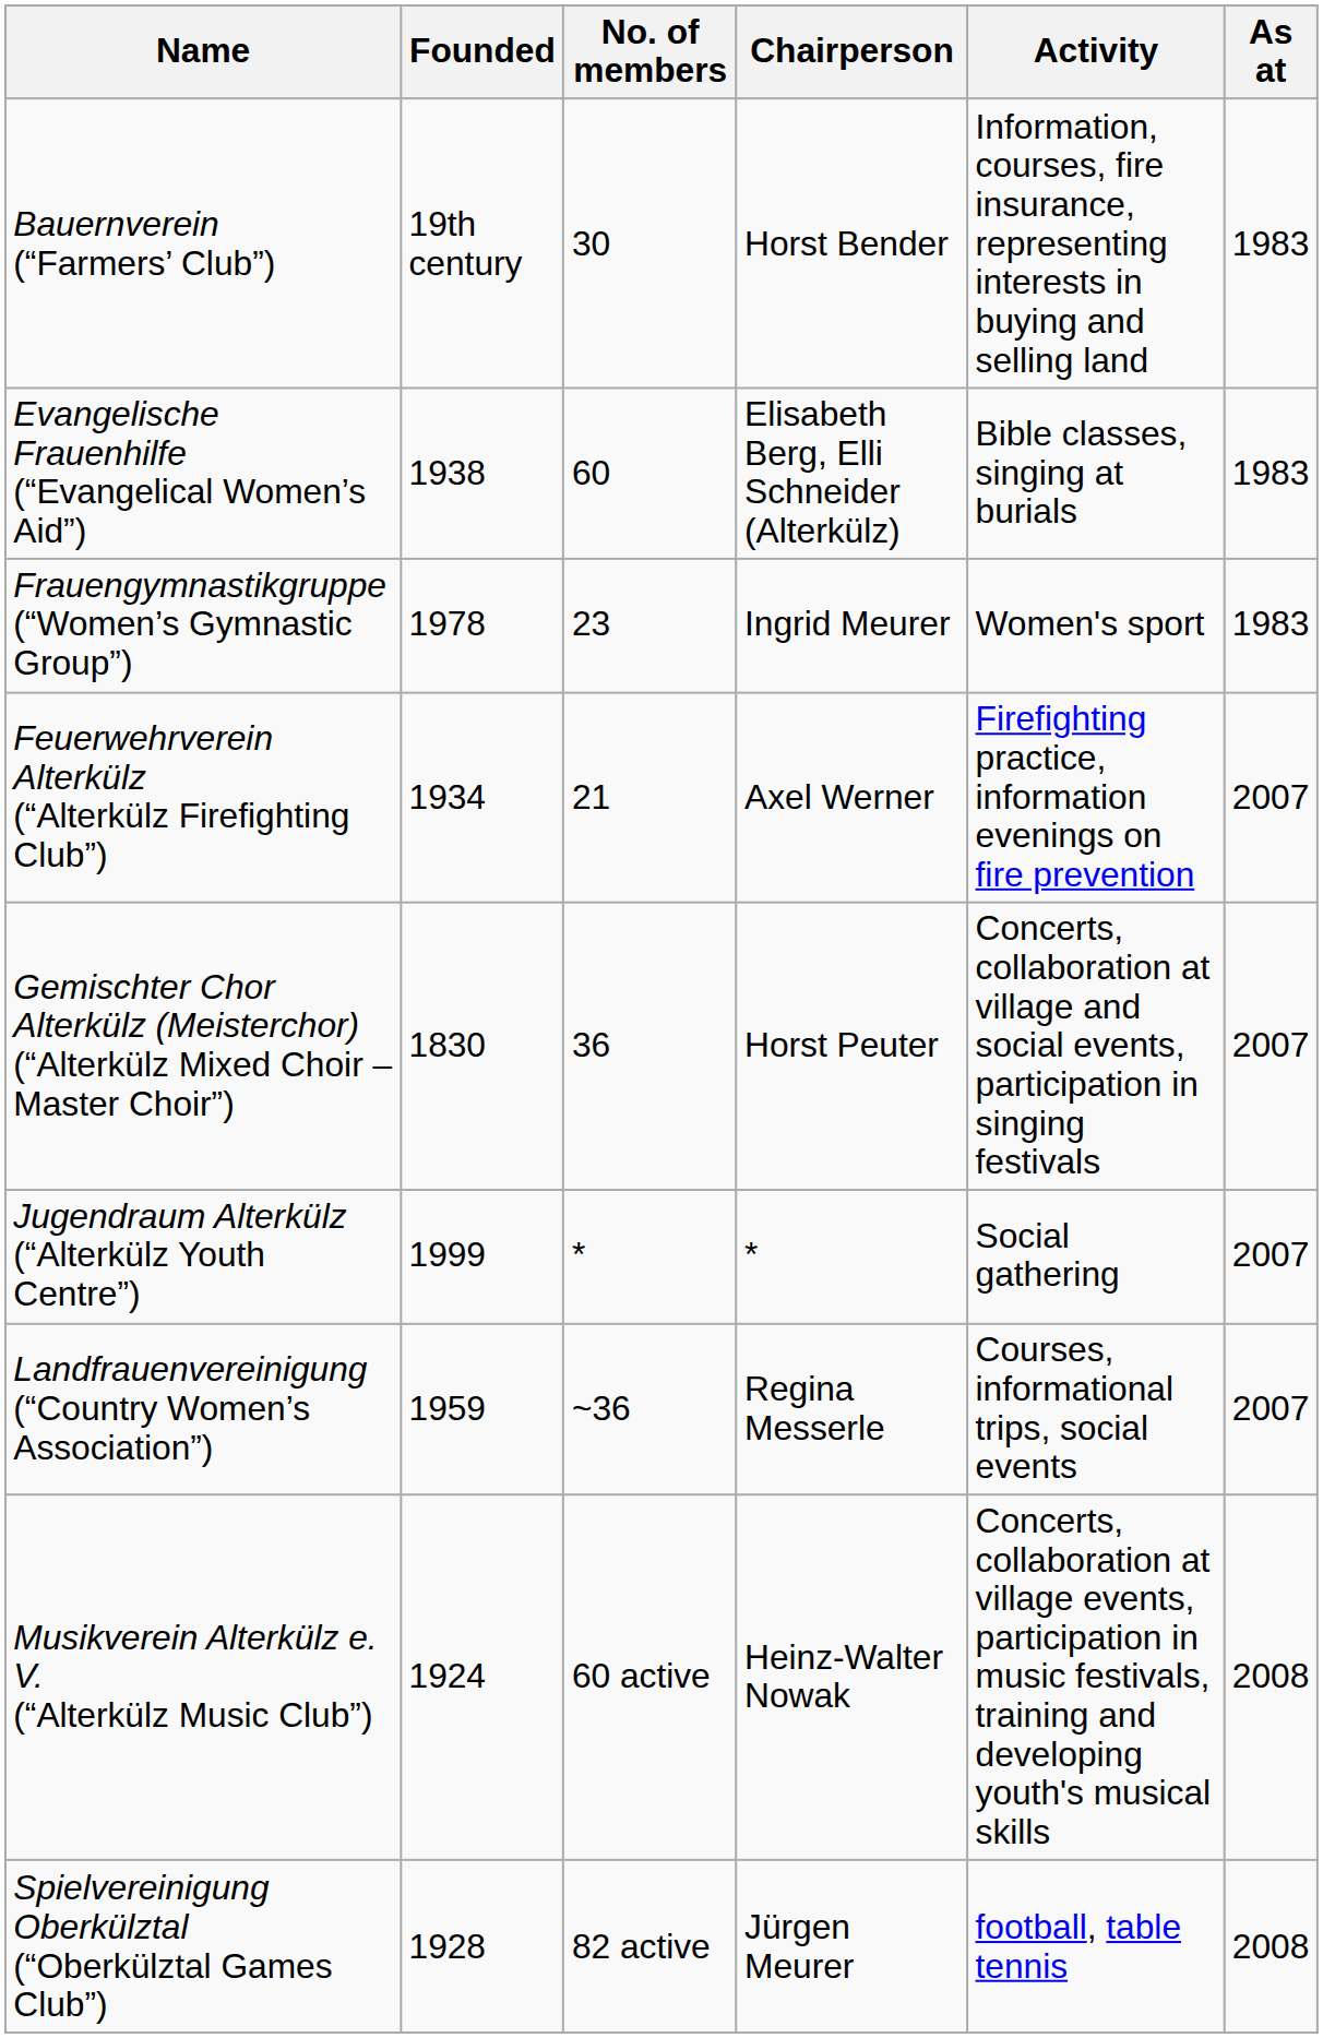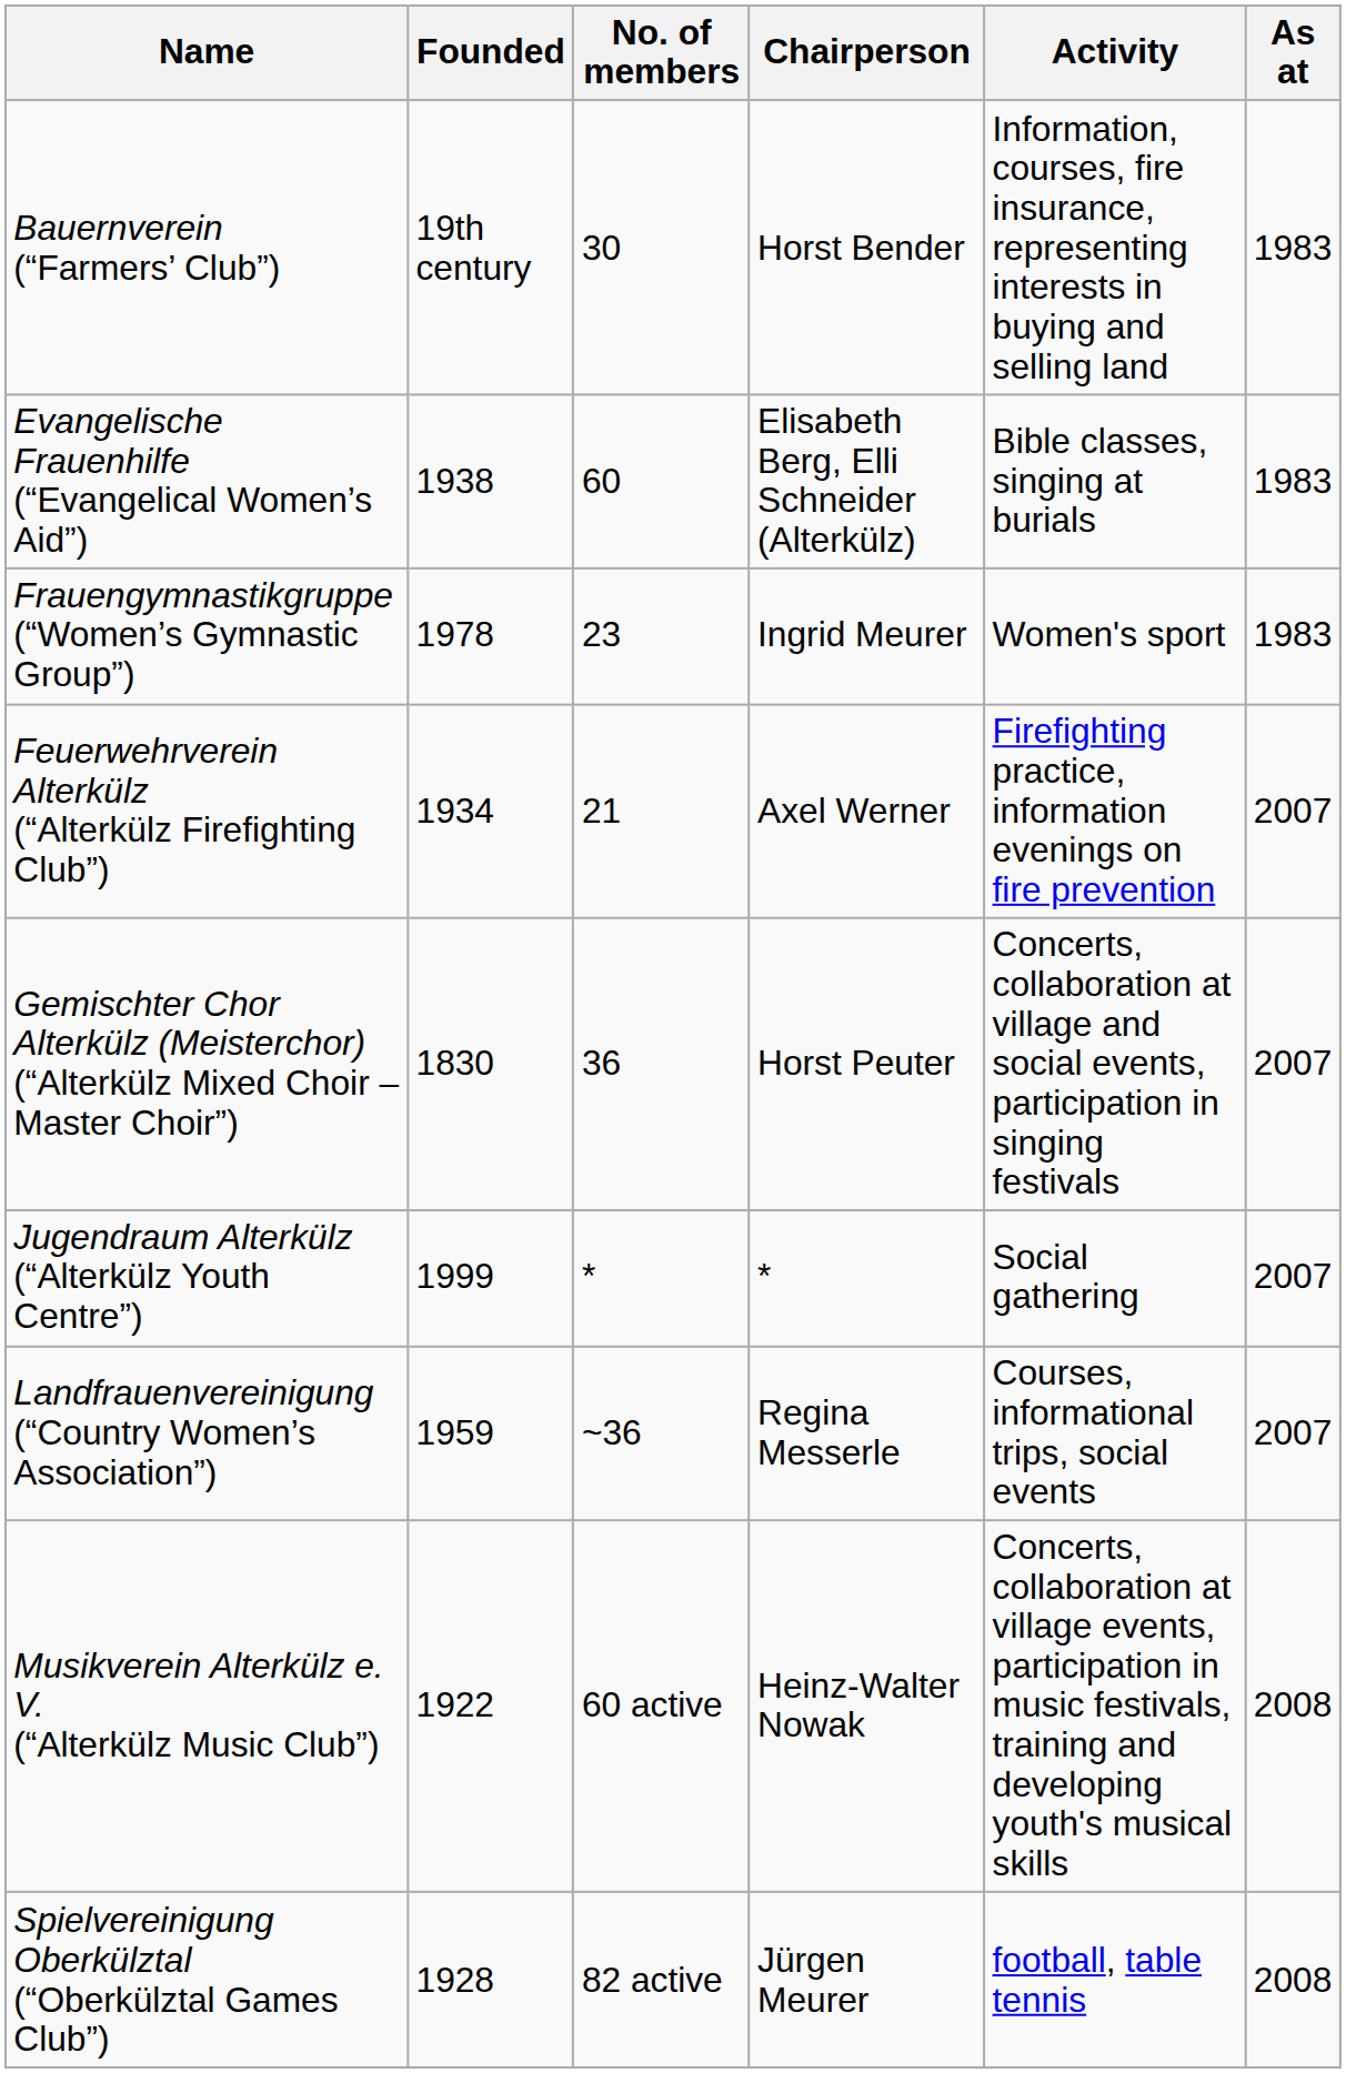Musikverein Alterkülz e. V. (“Alterkülz Music Club”) | Founded: 1924 -> 1922
